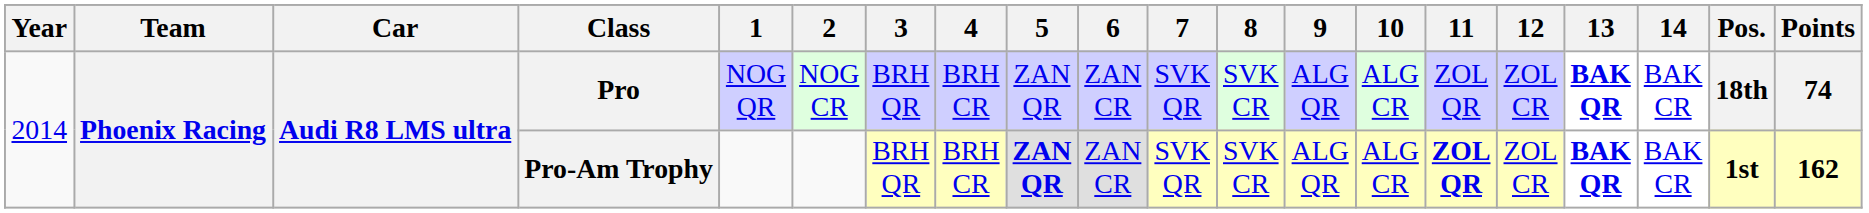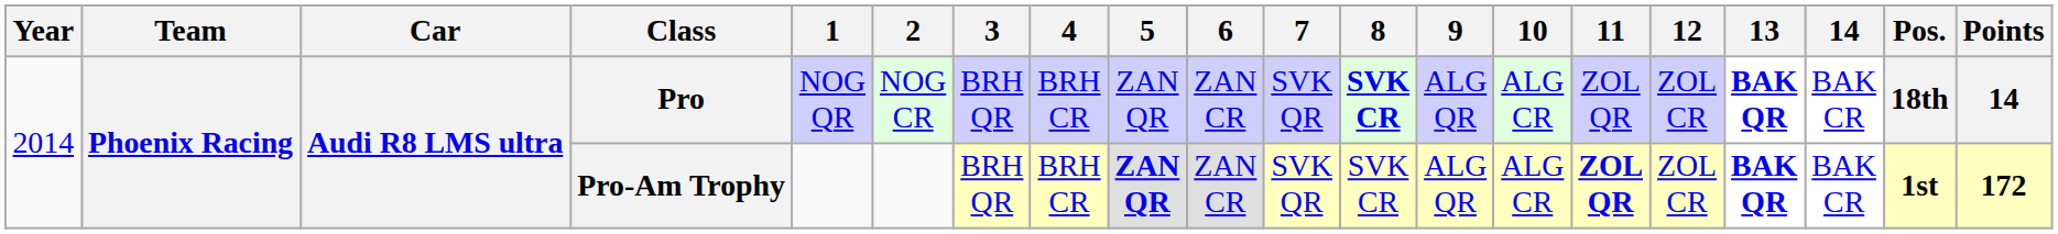Pro | 8: normal -> bold
Pro | Points: 74 -> 14
Pro-Am Trophy | Points: 162 -> 172
